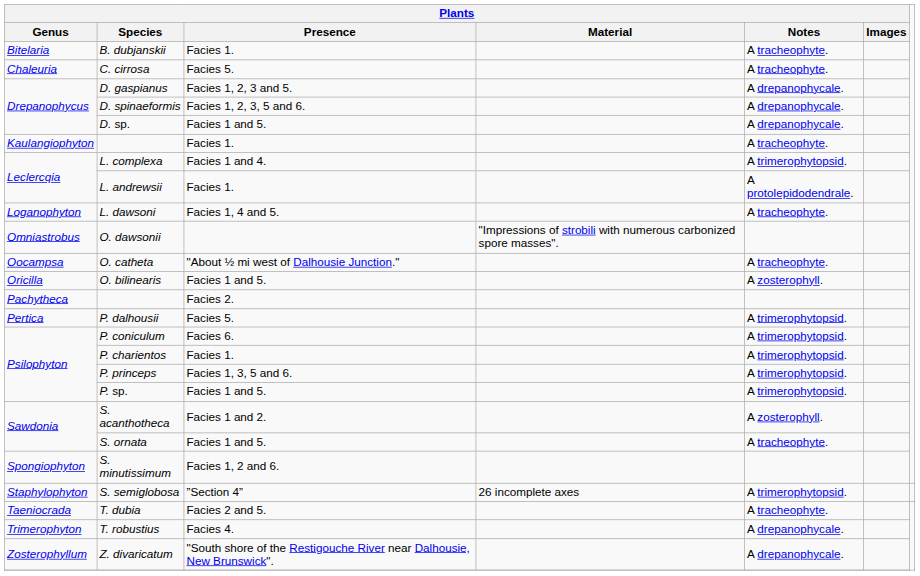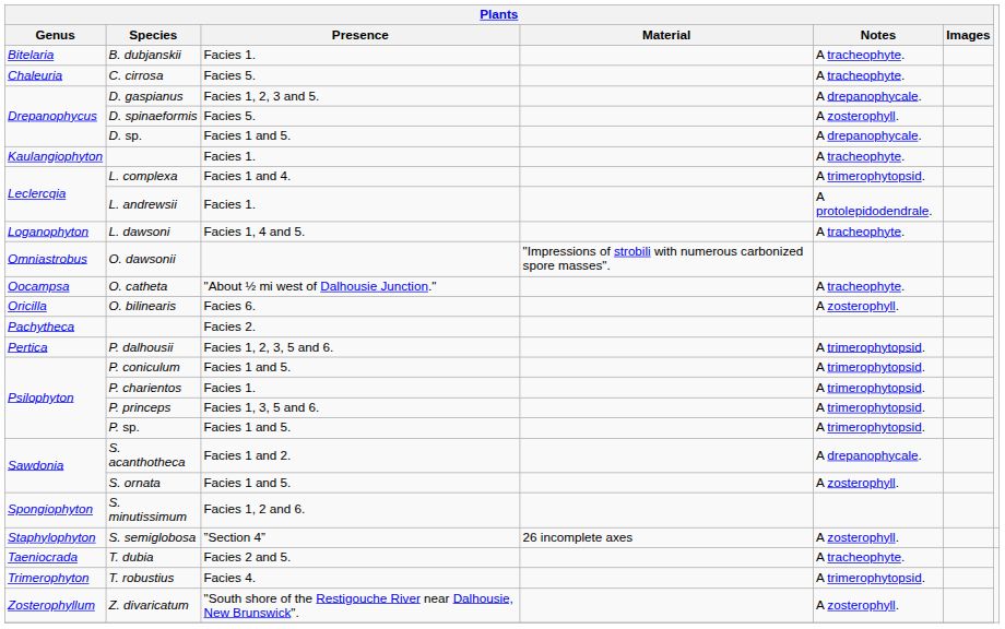D. spinaeformis | Plants / Presence: Facies 1, 2, 3, 5 and 6. -> Facies 5.
D. spinaeformis | Plants / Notes: A drepanophycale. -> A zosterophyll.
O. bilinearis | Plants / Presence: Facies 1 and 5. -> Facies 6.
P. dalhousii | Plants / Presence: Facies 5. -> Facies 1, 2, 3, 5 and 6.
P. coniculum | Plants / Presence: Facies 6. -> Facies 1 and 5.
S. acanthotheca | Plants / Notes: A zosterophyll. -> A drepanophycale.
S. ornata | Plants / Notes: A tracheophyte. -> A zosterophyll.
S. semiglobosa | Plants / Notes: A trimerophytopsid. -> A zosterophyll.
T. robustius | Plants / Notes: A drepanophycale. -> A trimerophytopsid.
Z. divaricatum | Plants / Notes: A drepanophycale. -> A zosterophyll.
